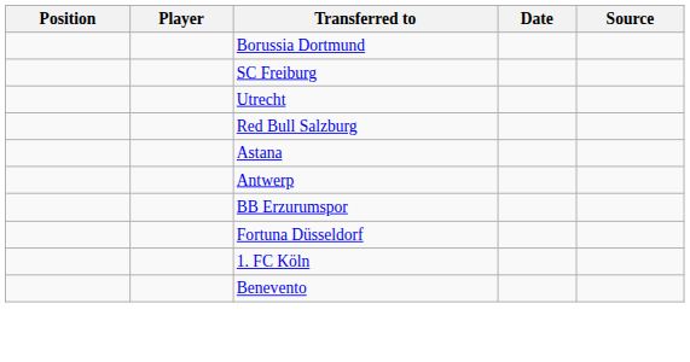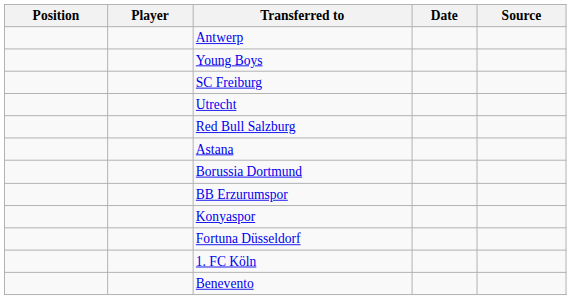rows swapped: Borussia Dortmund <-> Antwerp
+ row: Young Boys
+ row: Konyaspor
